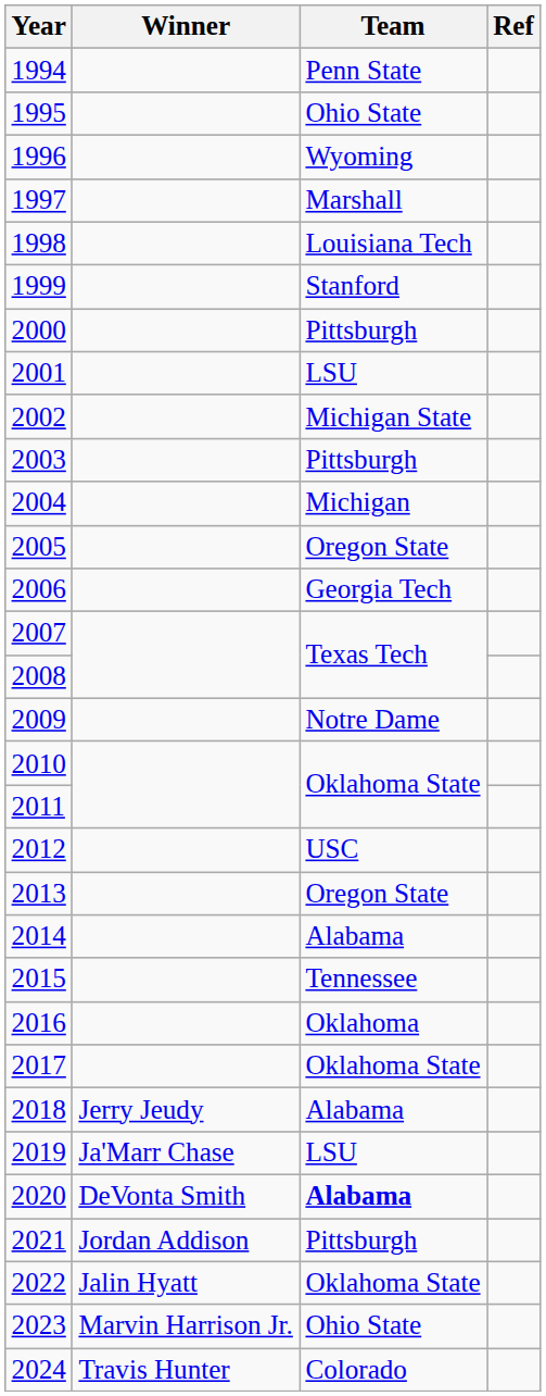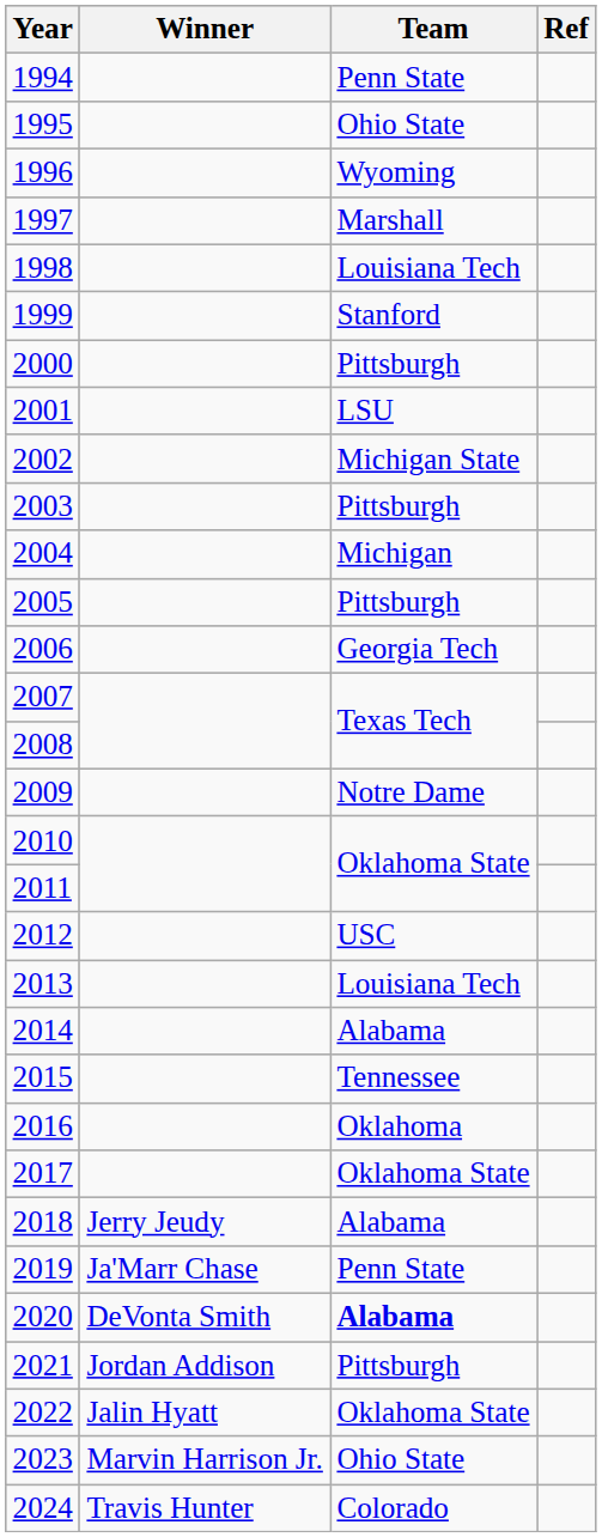2005 | Team: Oregon State -> Pittsburgh
2013 | Team: Oregon State -> Louisiana Tech
2019 | Team: LSU -> Penn State
